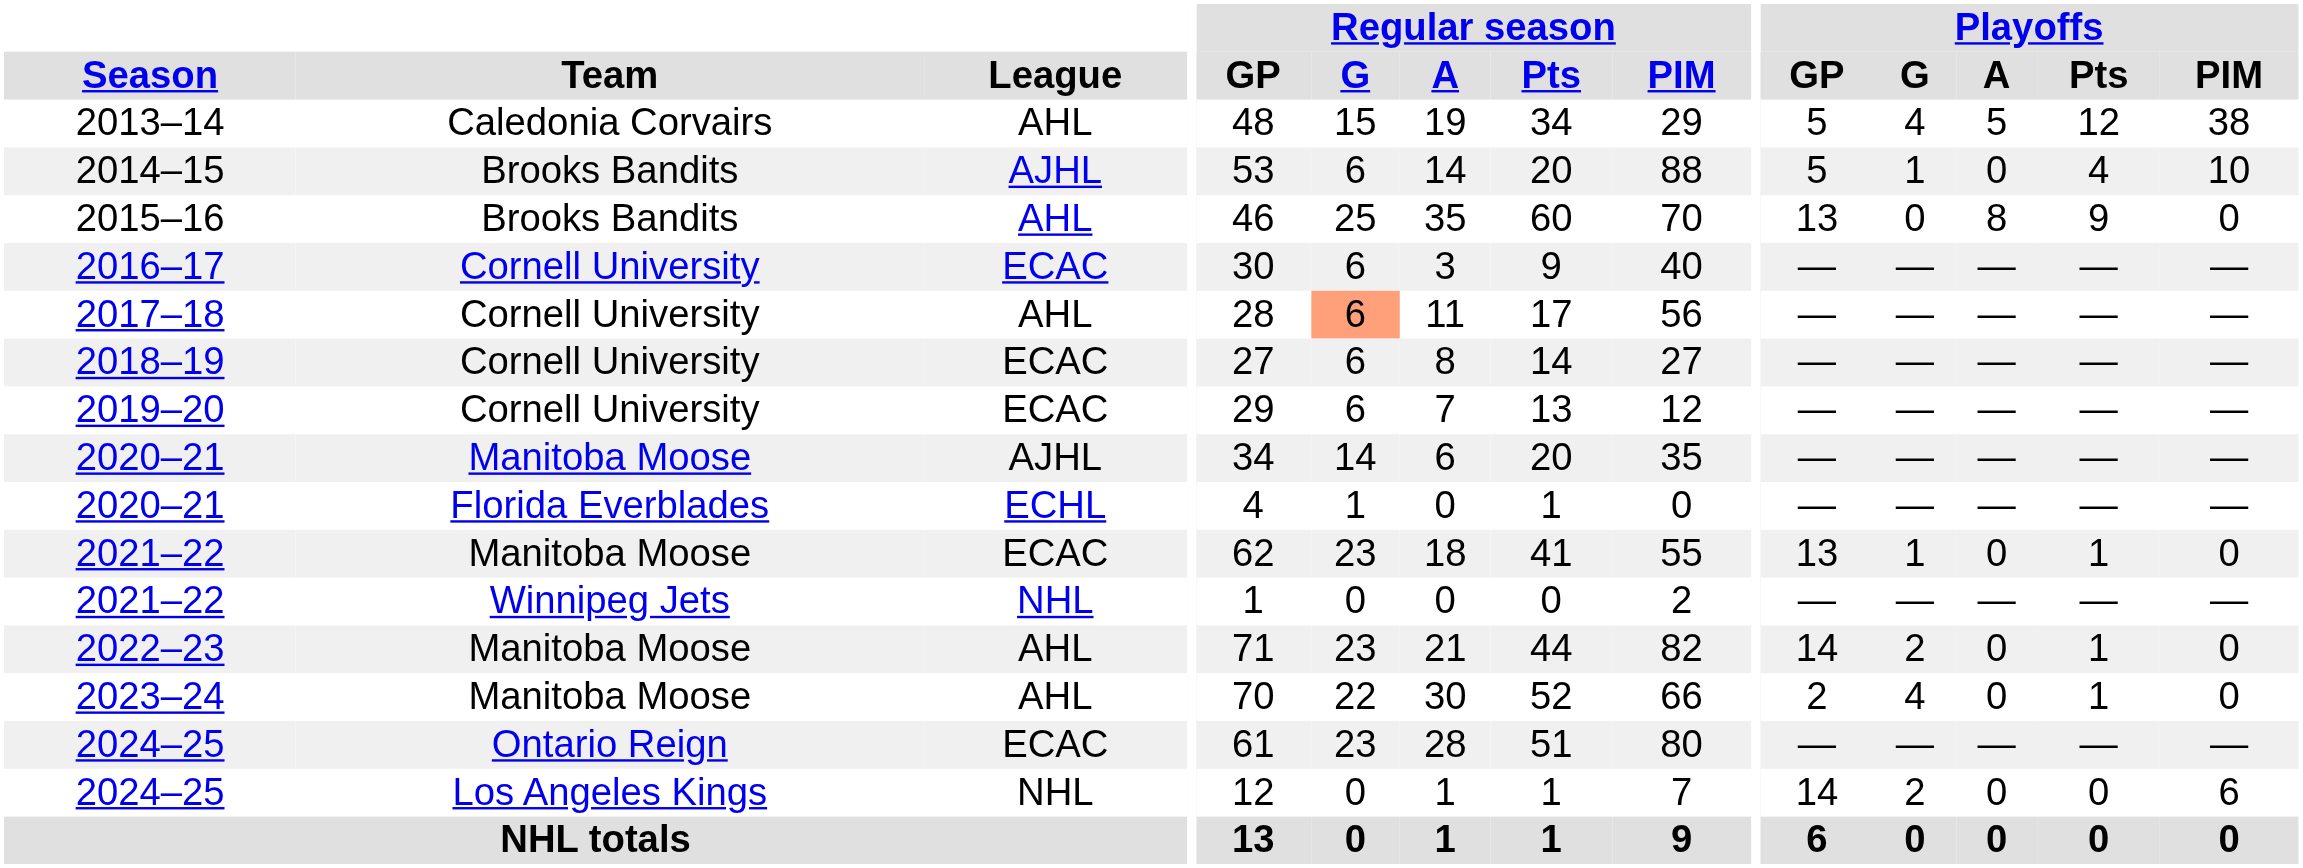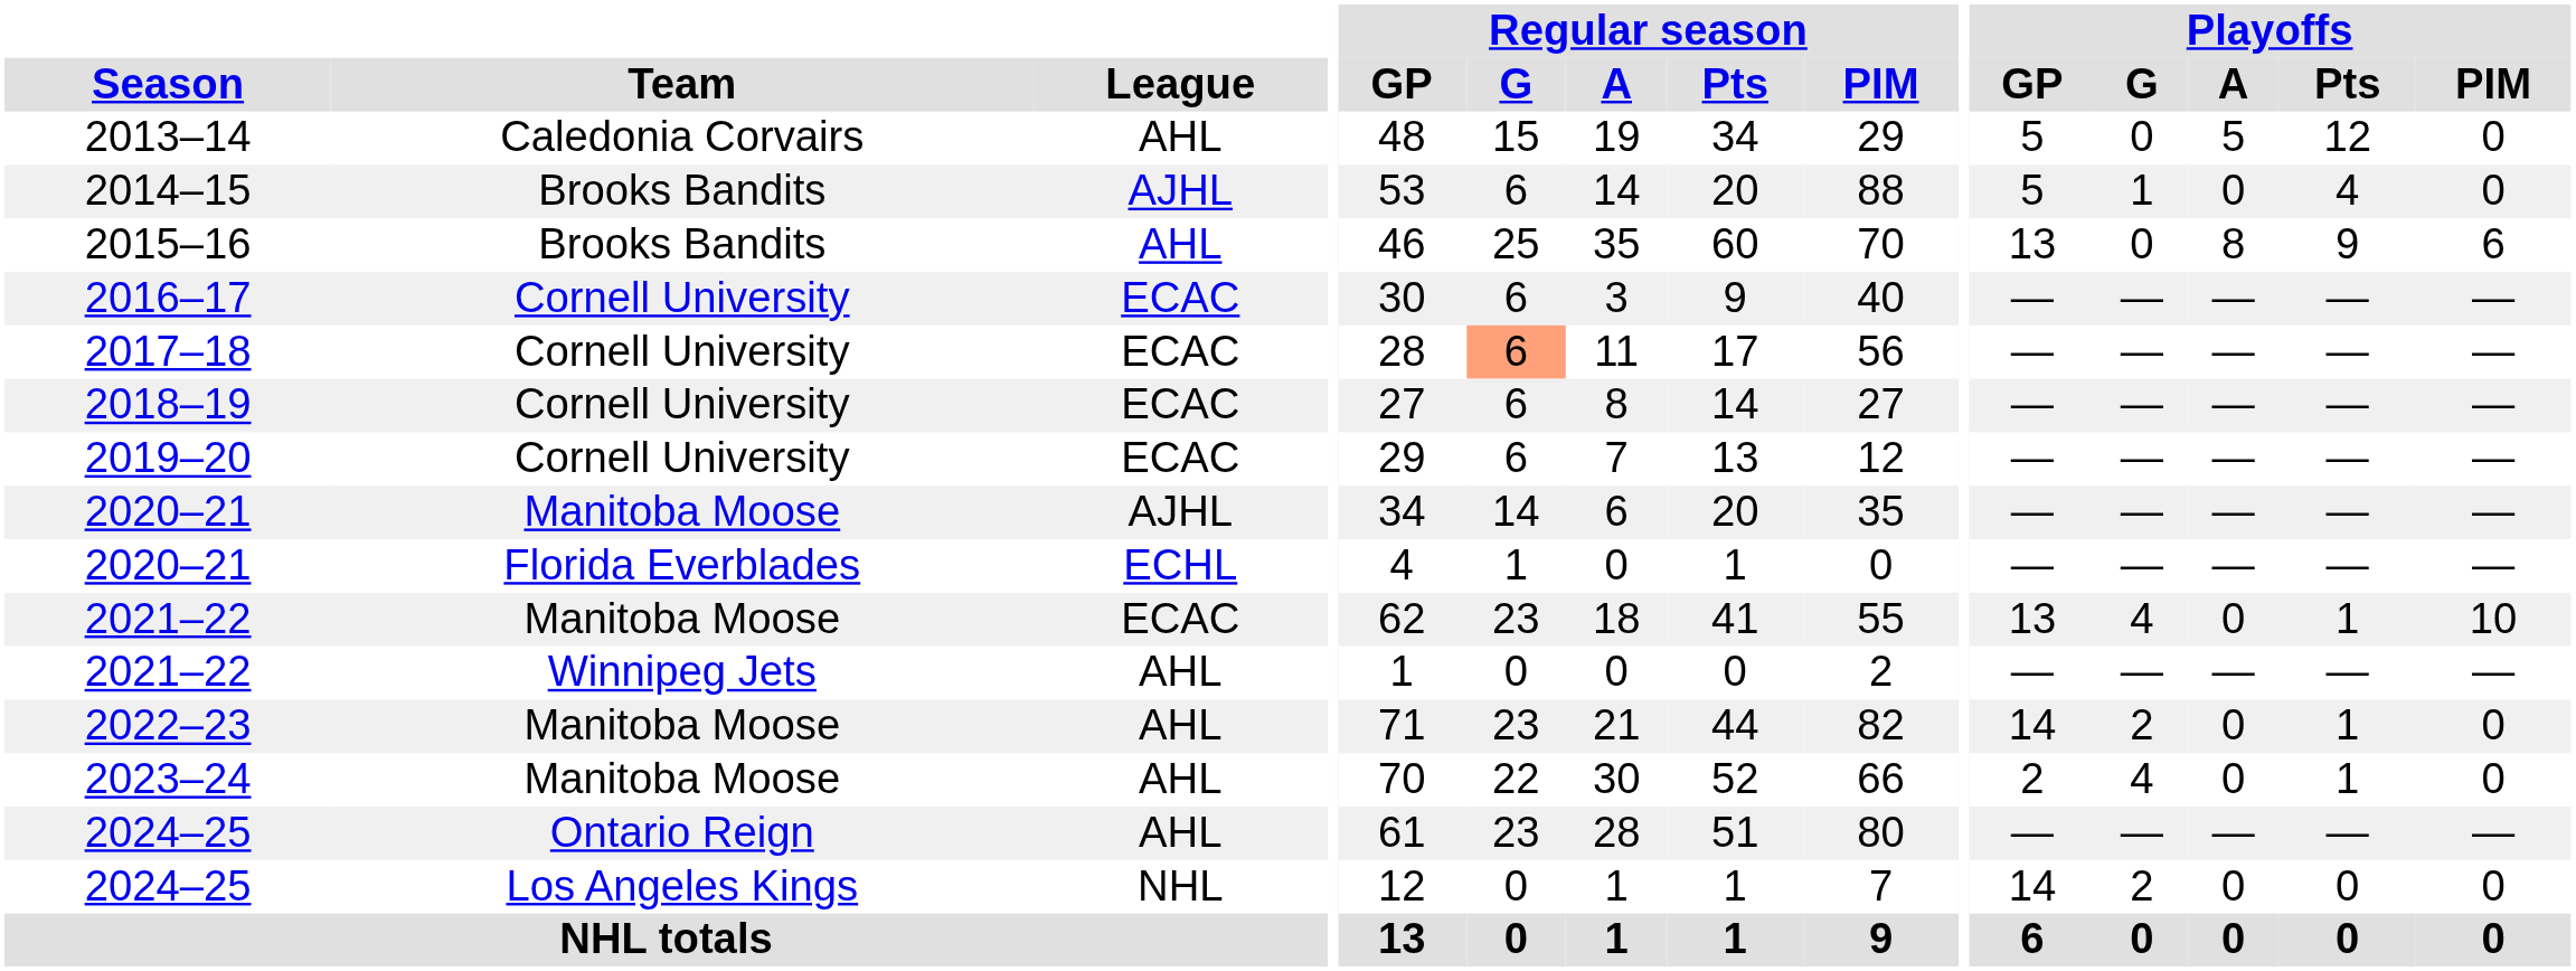2013–14 | Playoffs / G: 4 -> 0
2013–14 | Playoffs / PIM: 38 -> 0
2014–15 | Playoffs / PIM: 10 -> 0
2015–16 | Playoffs / PIM: 0 -> 6
2017–18 | League: AHL -> ECAC
2021–22 / Manitoba Moose | Playoffs / G: 1 -> 4
2021–22 / Manitoba Moose | Playoffs / PIM: 0 -> 10
2021–22 / Winnipeg Jets | League: NHL -> AHL
2024–25 / Ontario Reign | League: ECAC -> AHL
2024–25 / Los Angeles Kings | Playoffs / PIM: 6 -> 0
